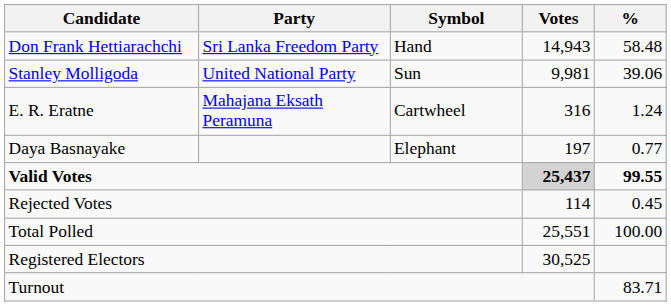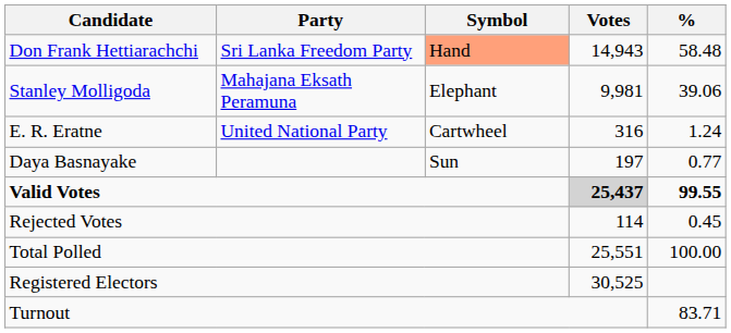Don Frank Hettiarachchi | Symbol: no background -> lightsalmon background
Stanley Molligoda | Party: United National Party -> Mahajana Eksath Peramuna
Stanley Molligoda | Symbol: Sun -> Elephant
E. R. Eratne | Party: Mahajana Eksath Peramuna -> United National Party
Daya Basnayake | Symbol: Elephant -> Sun
